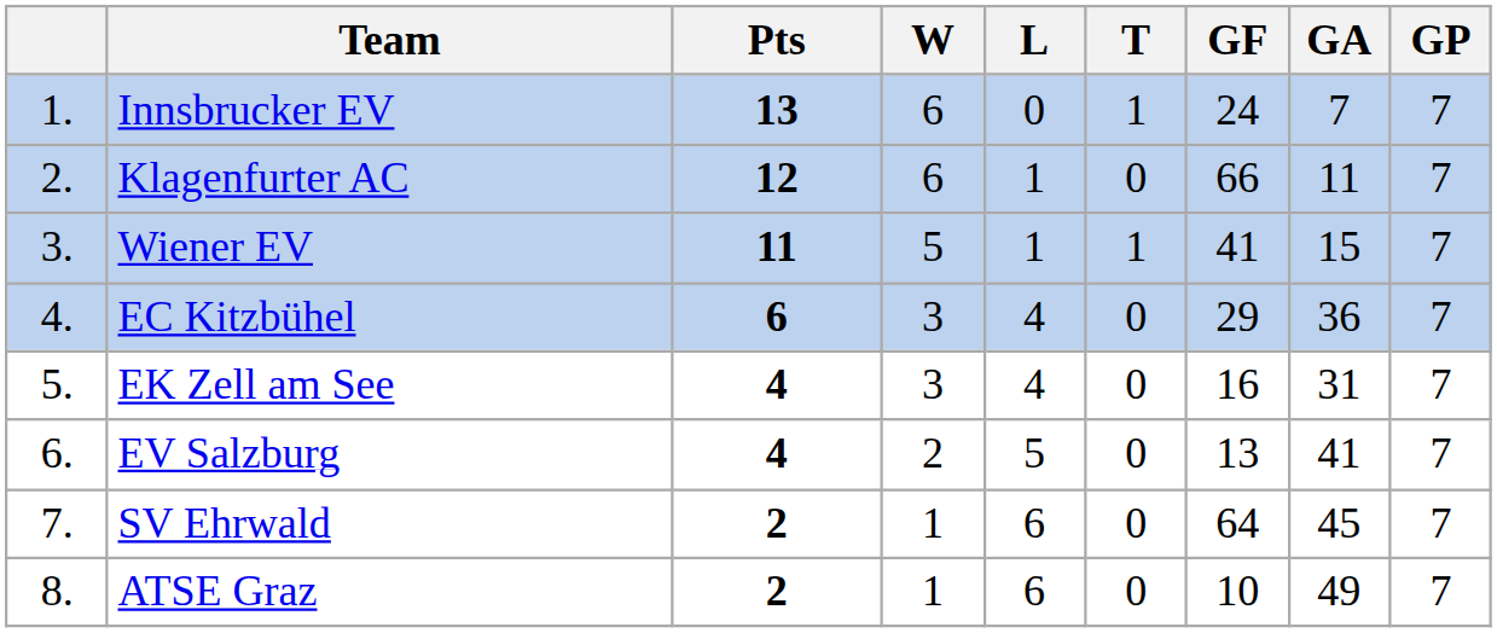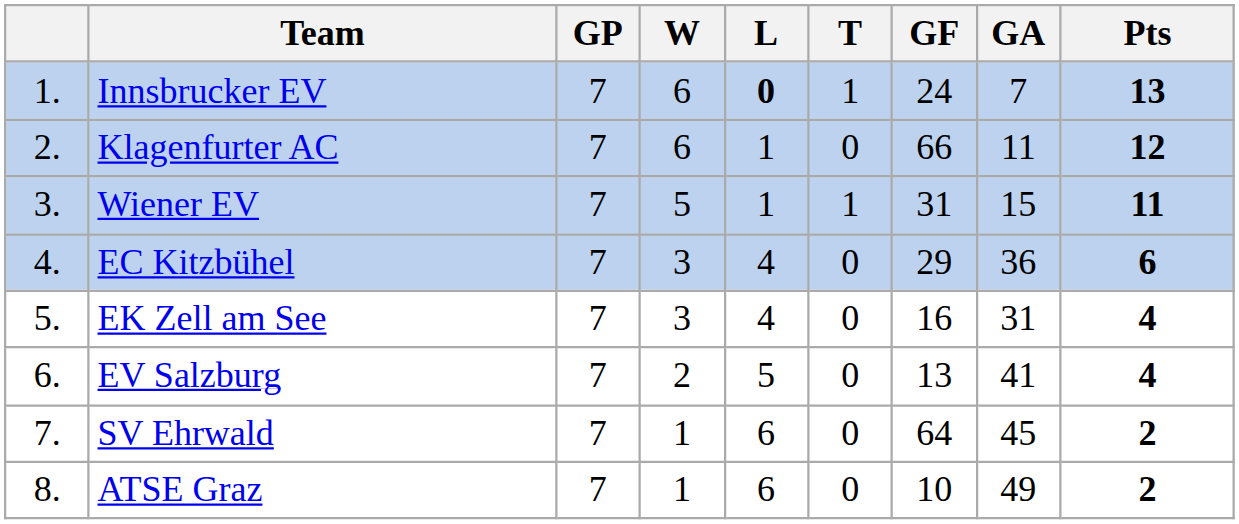columns swapped: GP <-> Pts
Innsbrucker EV | L: normal -> bold
Wiener EV | GF: 41 -> 31
